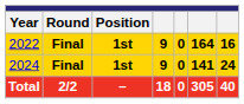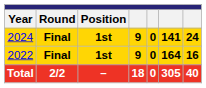rows swapped: 2022 <-> 2024
